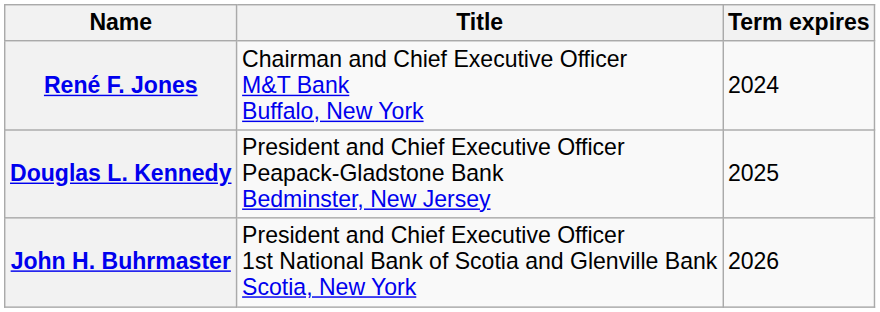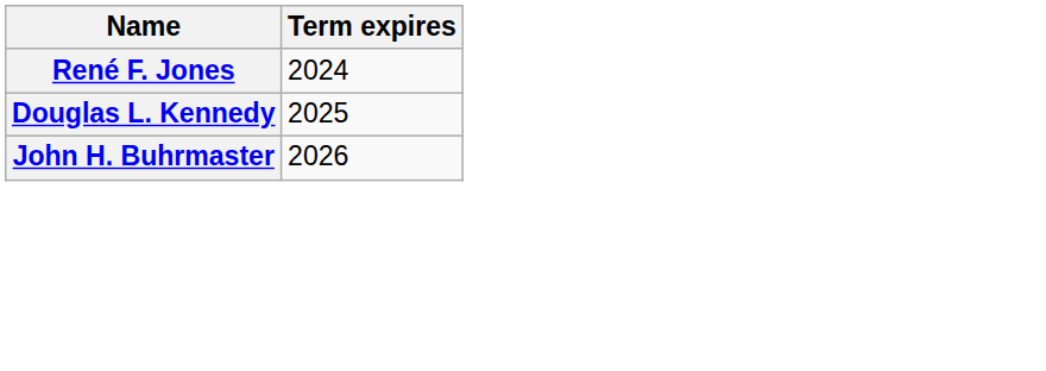- column: Title | Chairman and Chief Executive Officer M&T Bank Buffalo, New York | President and Chief Executive Officer Peapack-Gladstone Bank Bedminster, New Jersey | President and Chief Executive Officer 1st National Bank of Scotia and Glenville Bank Scotia, New York
